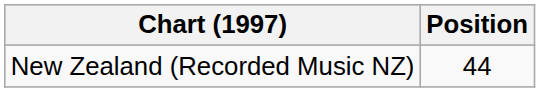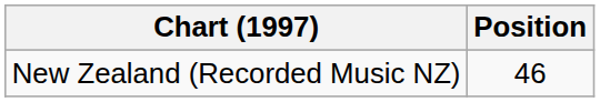New Zealand (Recorded Music NZ) | Position: 44 -> 46
